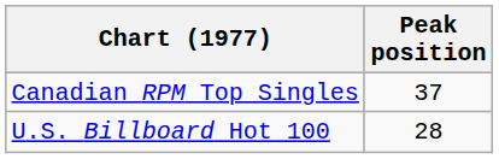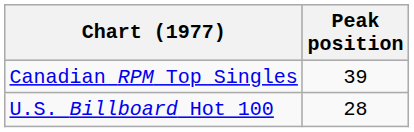Canadian RPM Top Singles | Peak position: 37 -> 39
